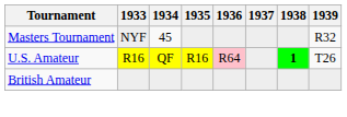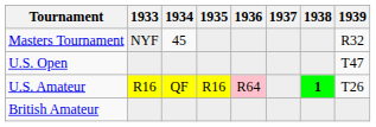+ row: U.S. Open | T47
